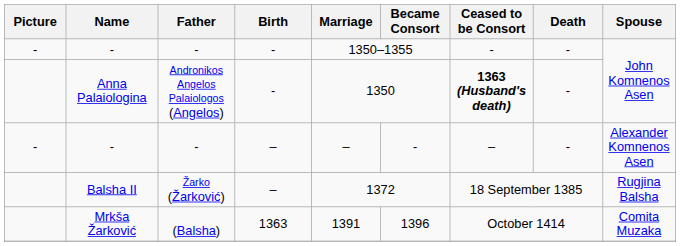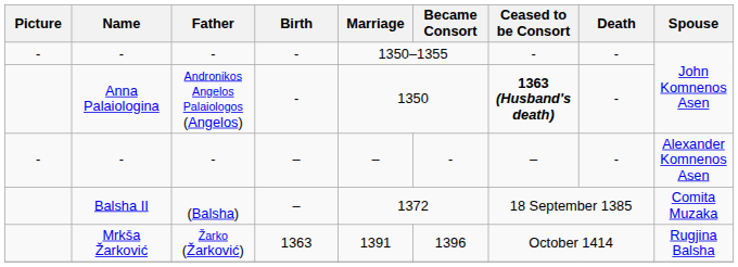Balsha II | Father: Žarko (Žarković) -> (Balsha)
Balsha II | Spouse: Rugjina Balsha -> Comita Muzaka
Mrkša Žarković | Father: (Balsha) -> Žarko (Žarković)
Mrkša Žarković | Spouse: Comita Muzaka -> Rugjina Balsha
